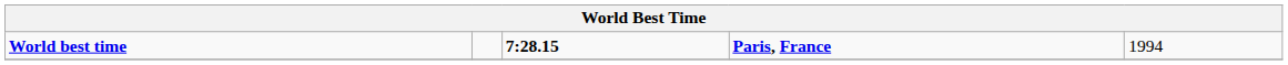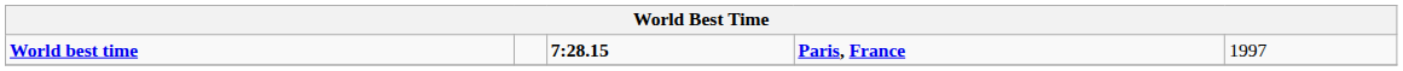World best time | column 5: 1994 -> 1997
